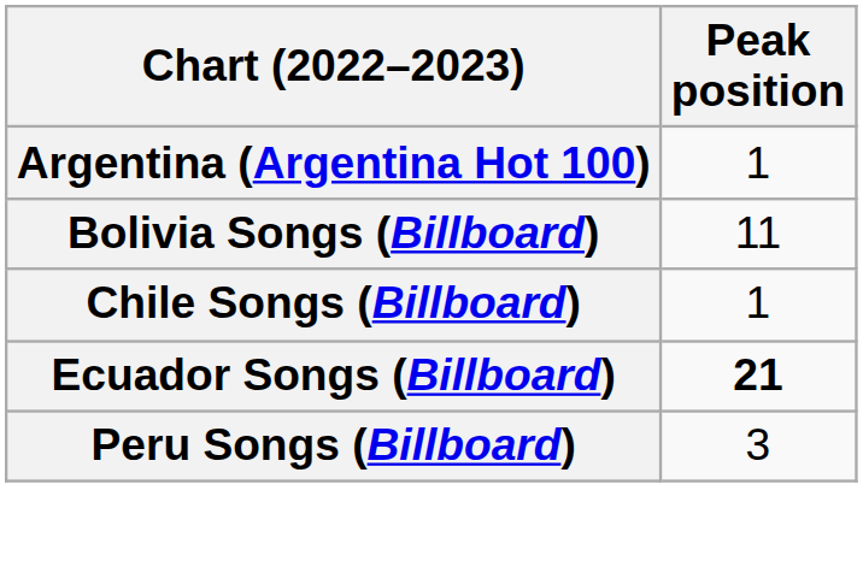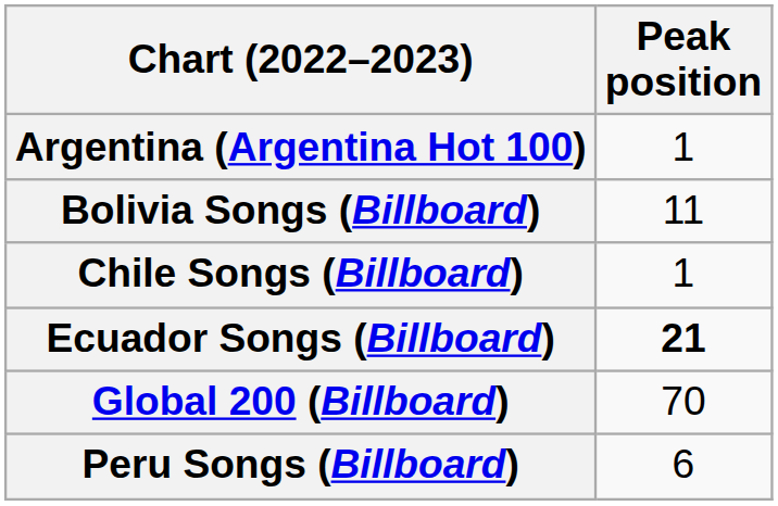+ row: Global 200 (Billboard) | 70
Peru Songs (Billboard) | Peak position: 3 -> 6
